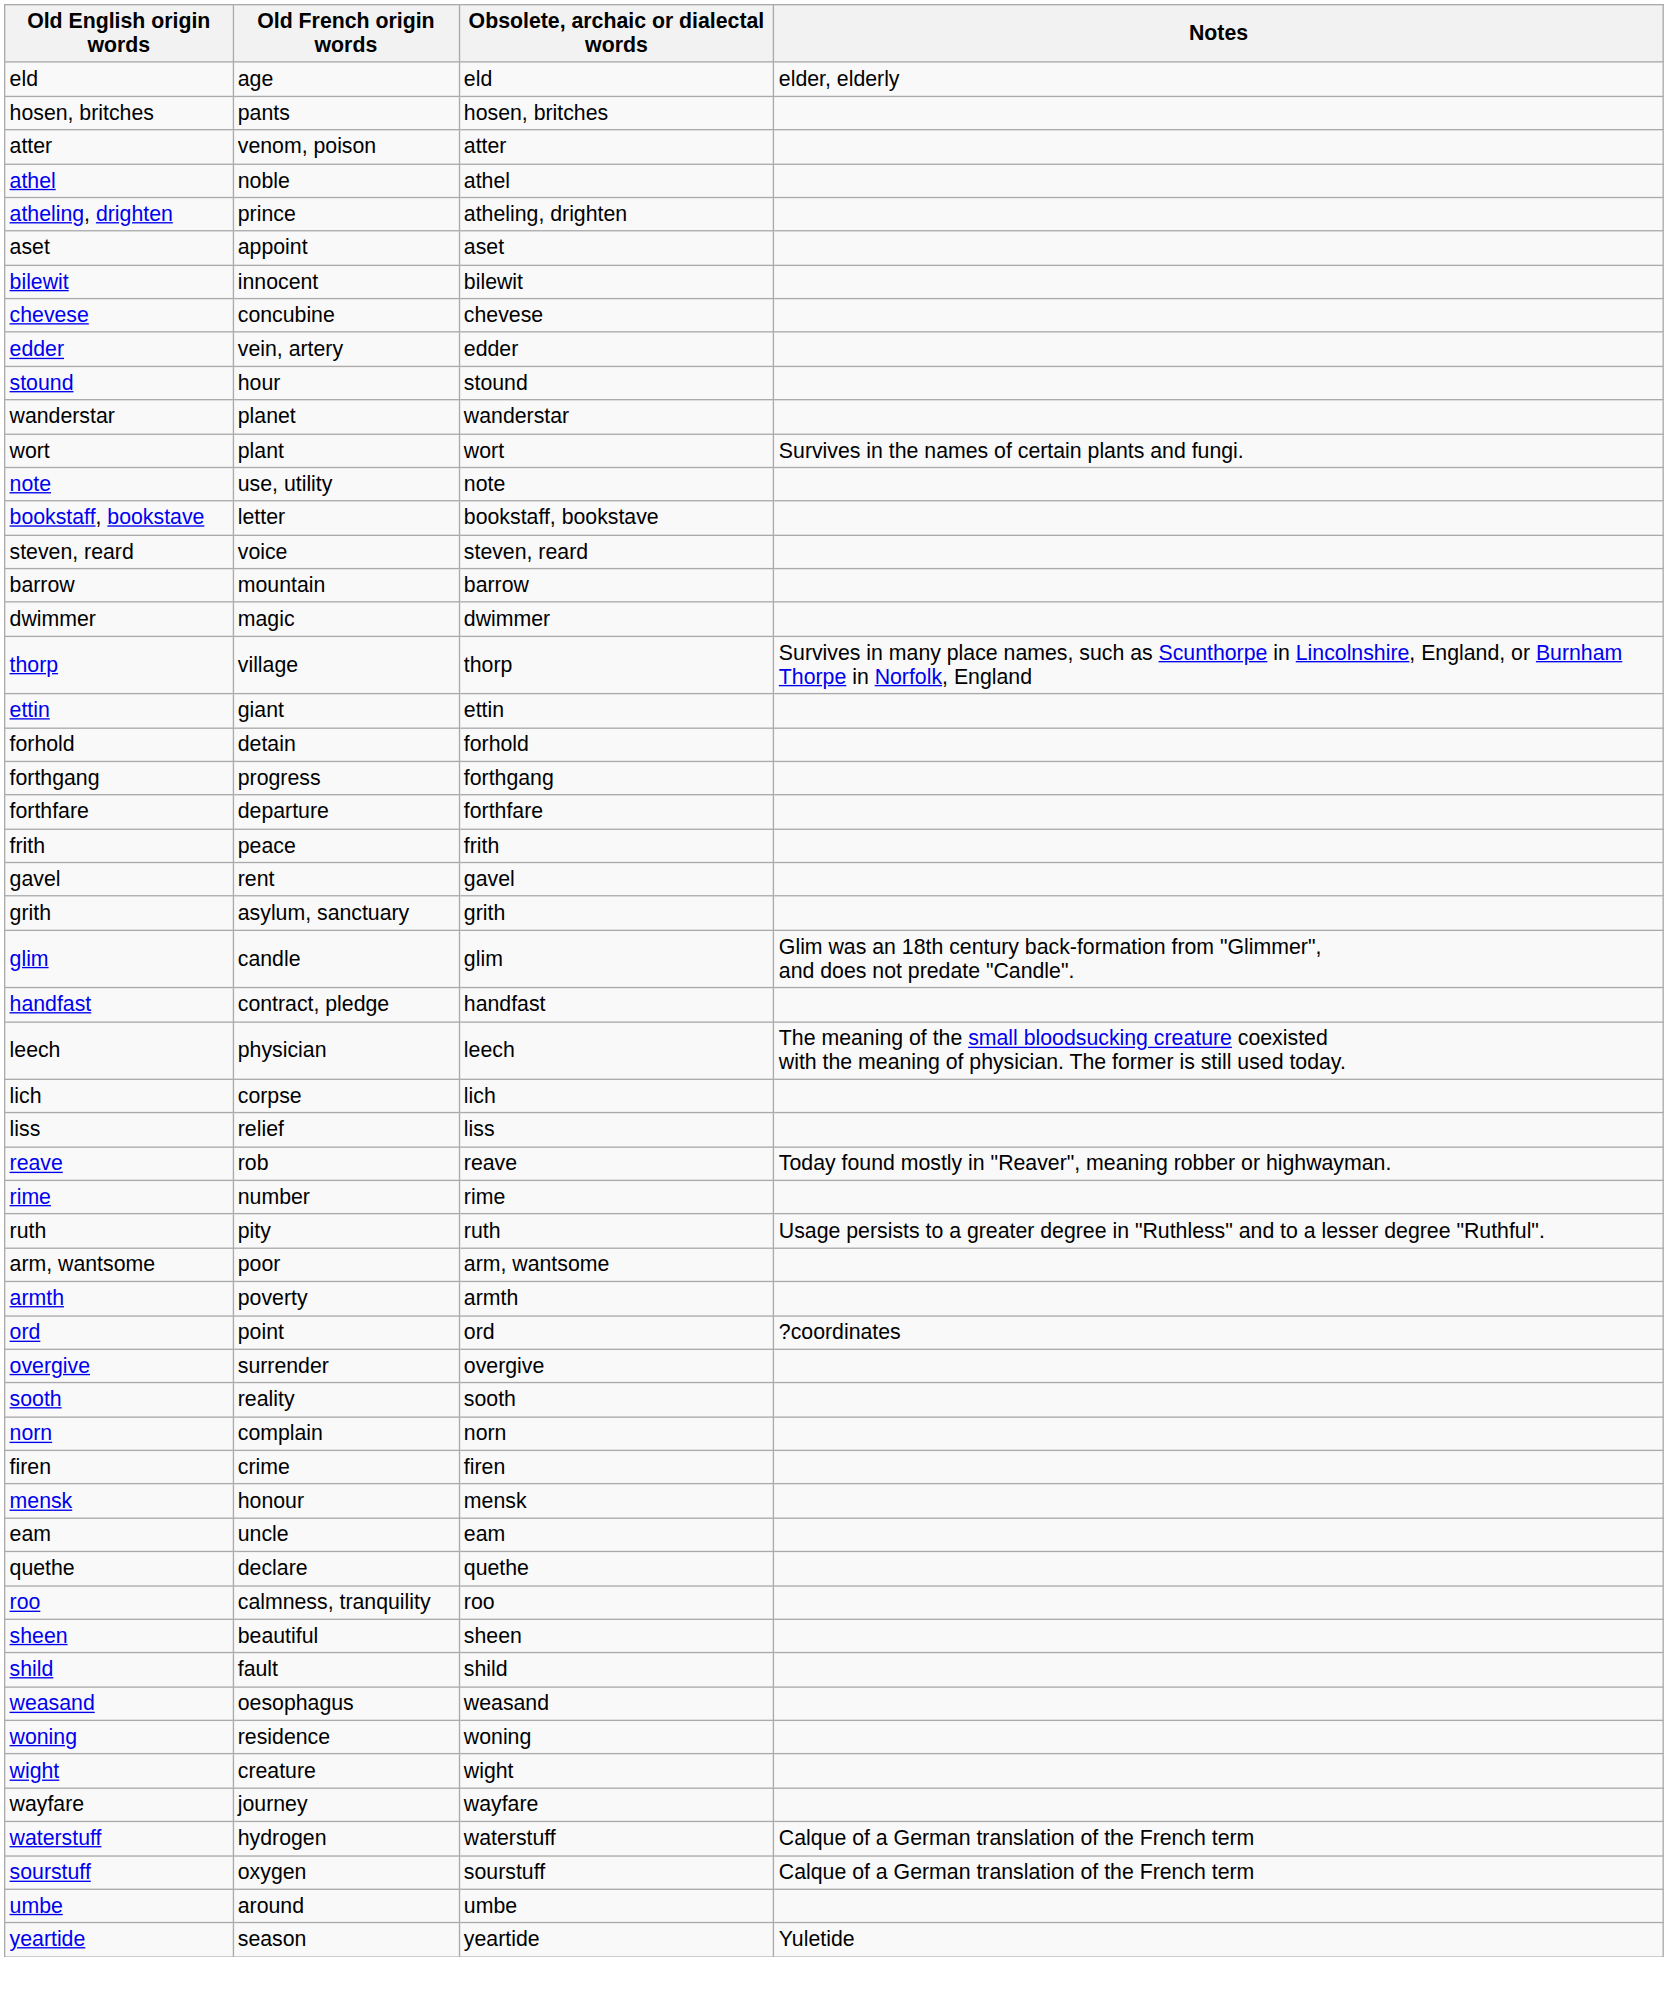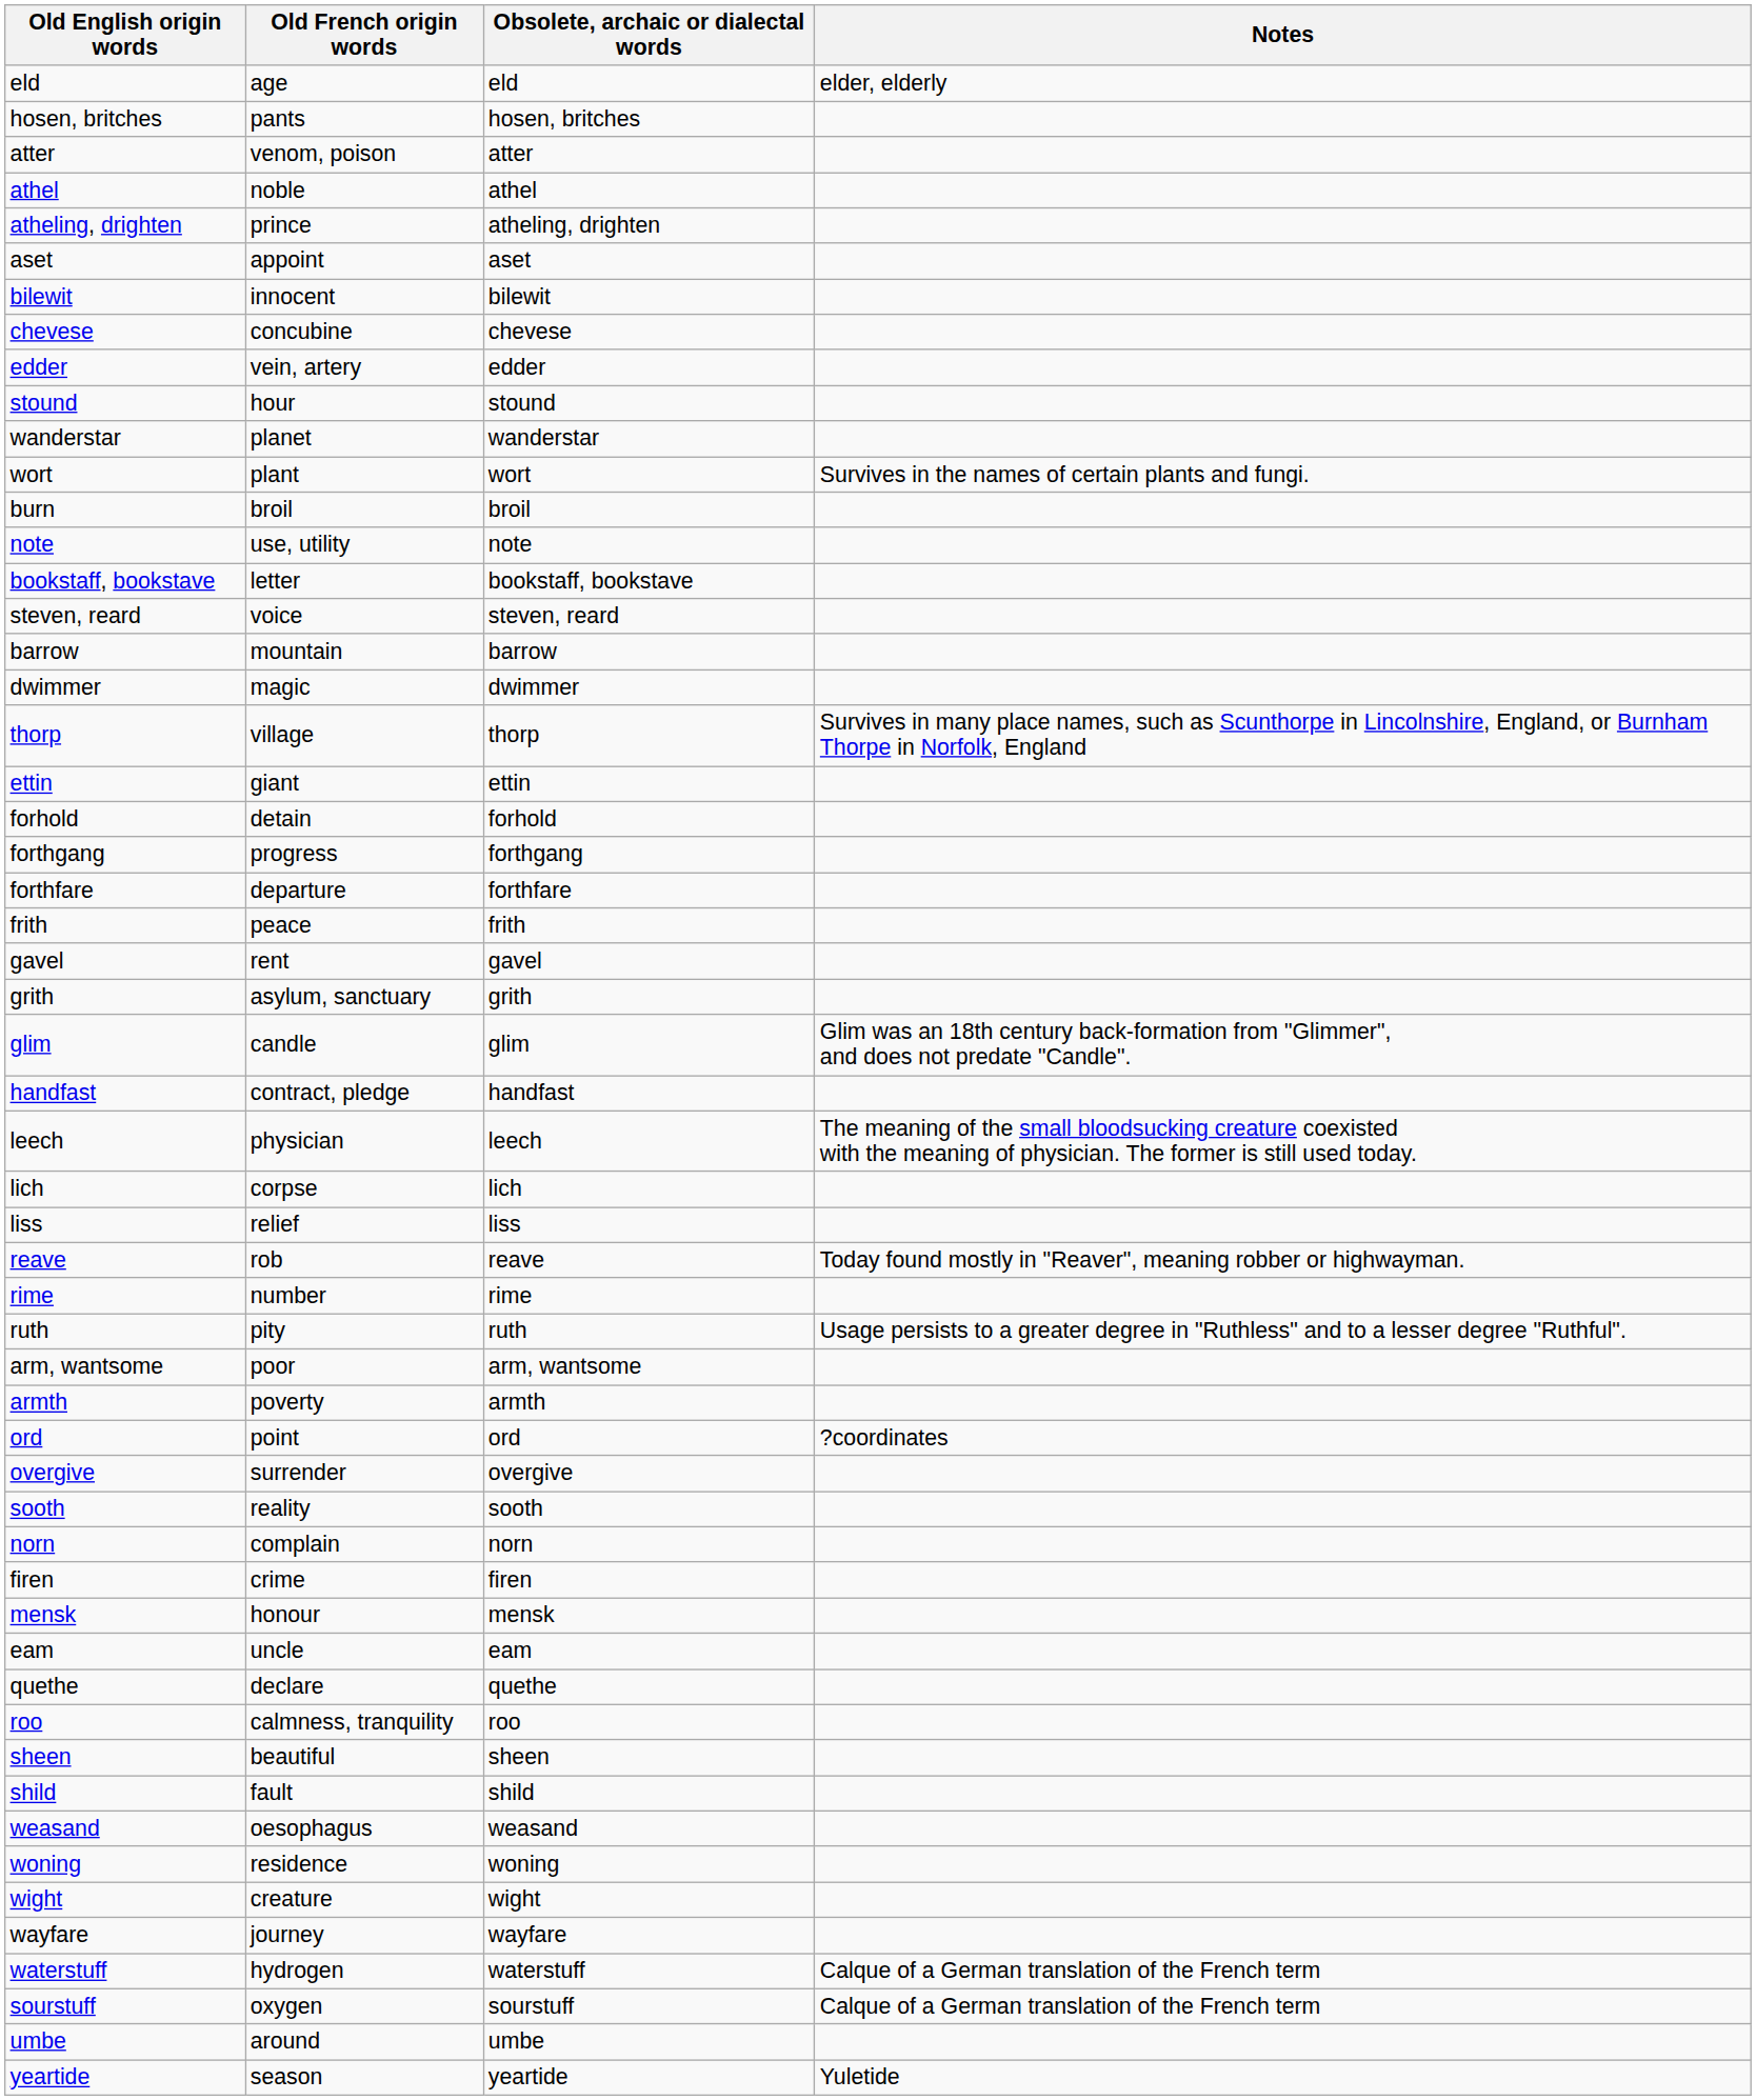+ row: burn | broil | broil
